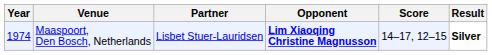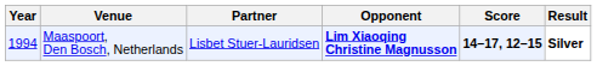Maaspoort, Den Bosch, Netherlands | Year: 1974 -> 1994
Maaspoort, Den Bosch, Netherlands | Score: normal -> bold
